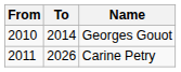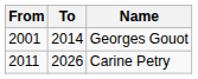Georges Gouot | From: 2010 -> 2001
